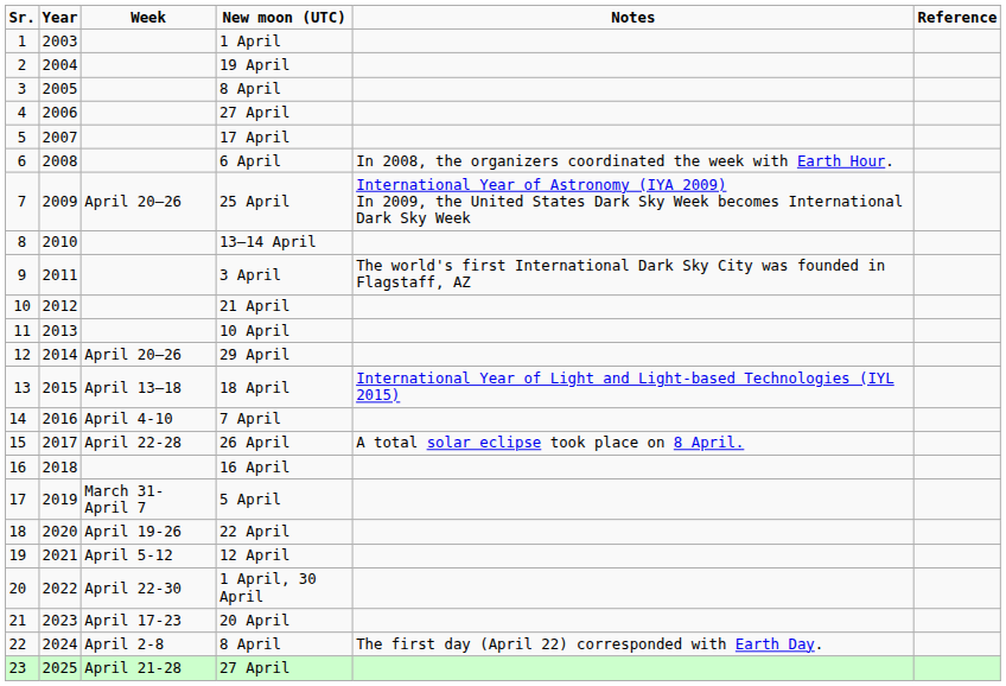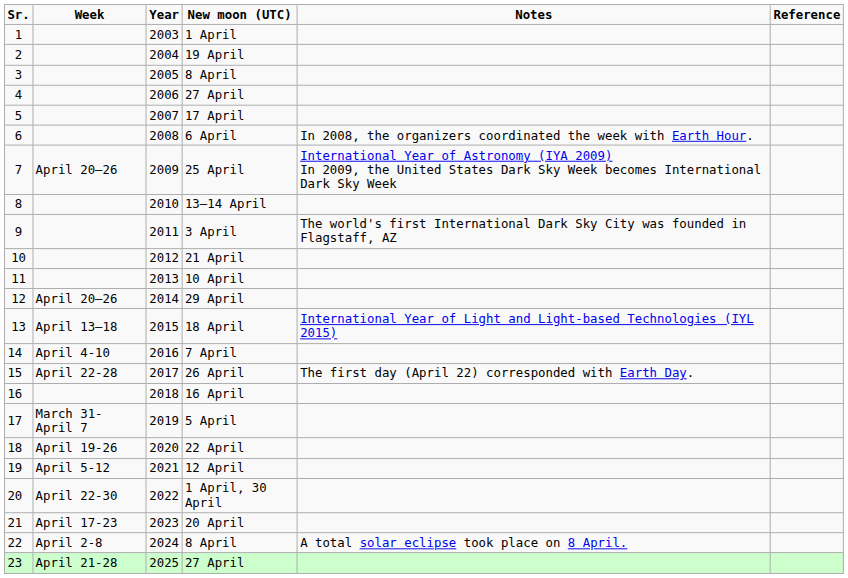columns swapped: Year <-> Week
26 April | Notes: A total solar eclipse took place on 8 April. -> The first day (April 22) corresponded with Earth Day.
22 / 8 April | Notes: The first day (April 22) corresponded with Earth Day. -> A total solar eclipse took place on 8 April.
